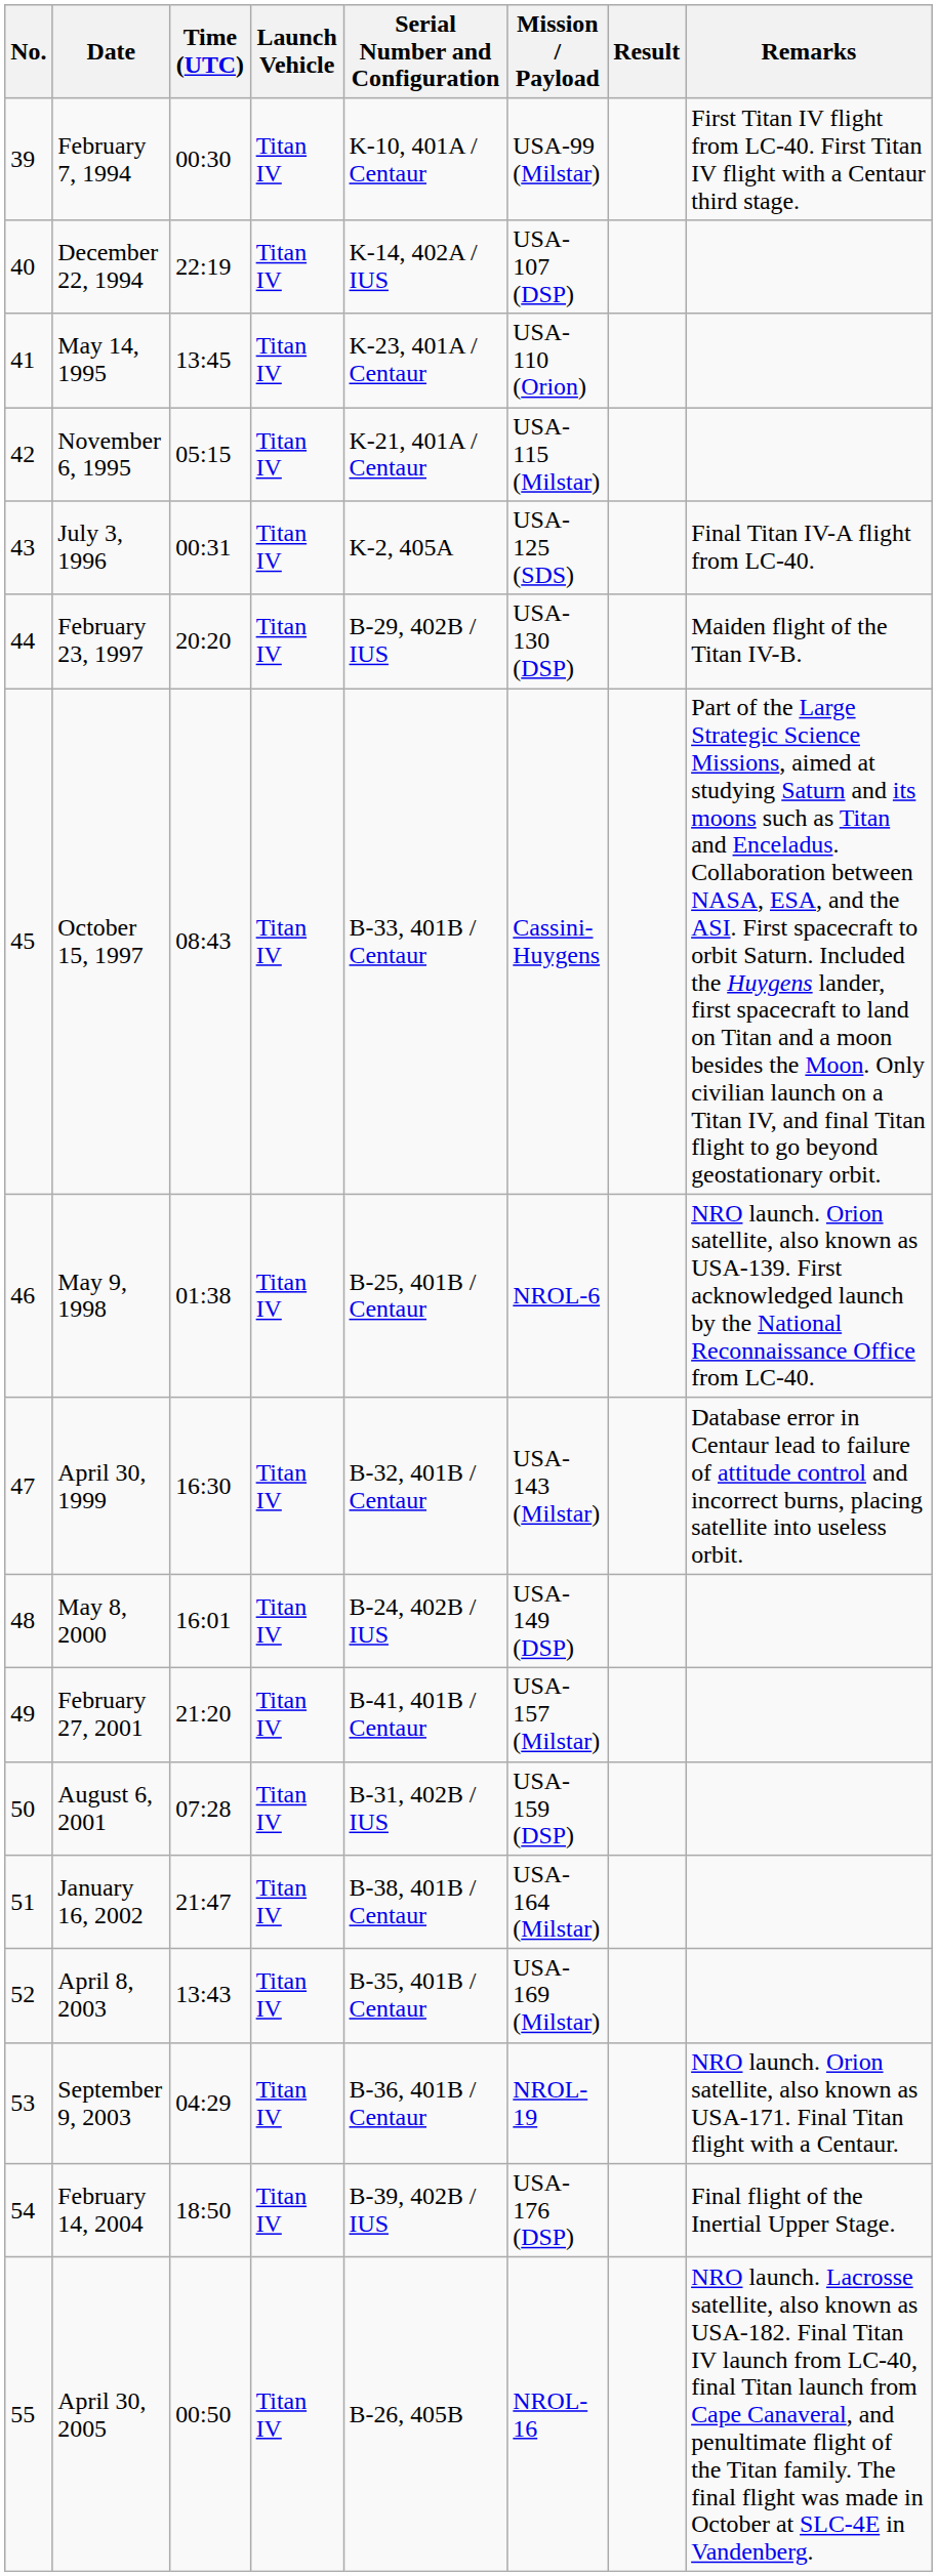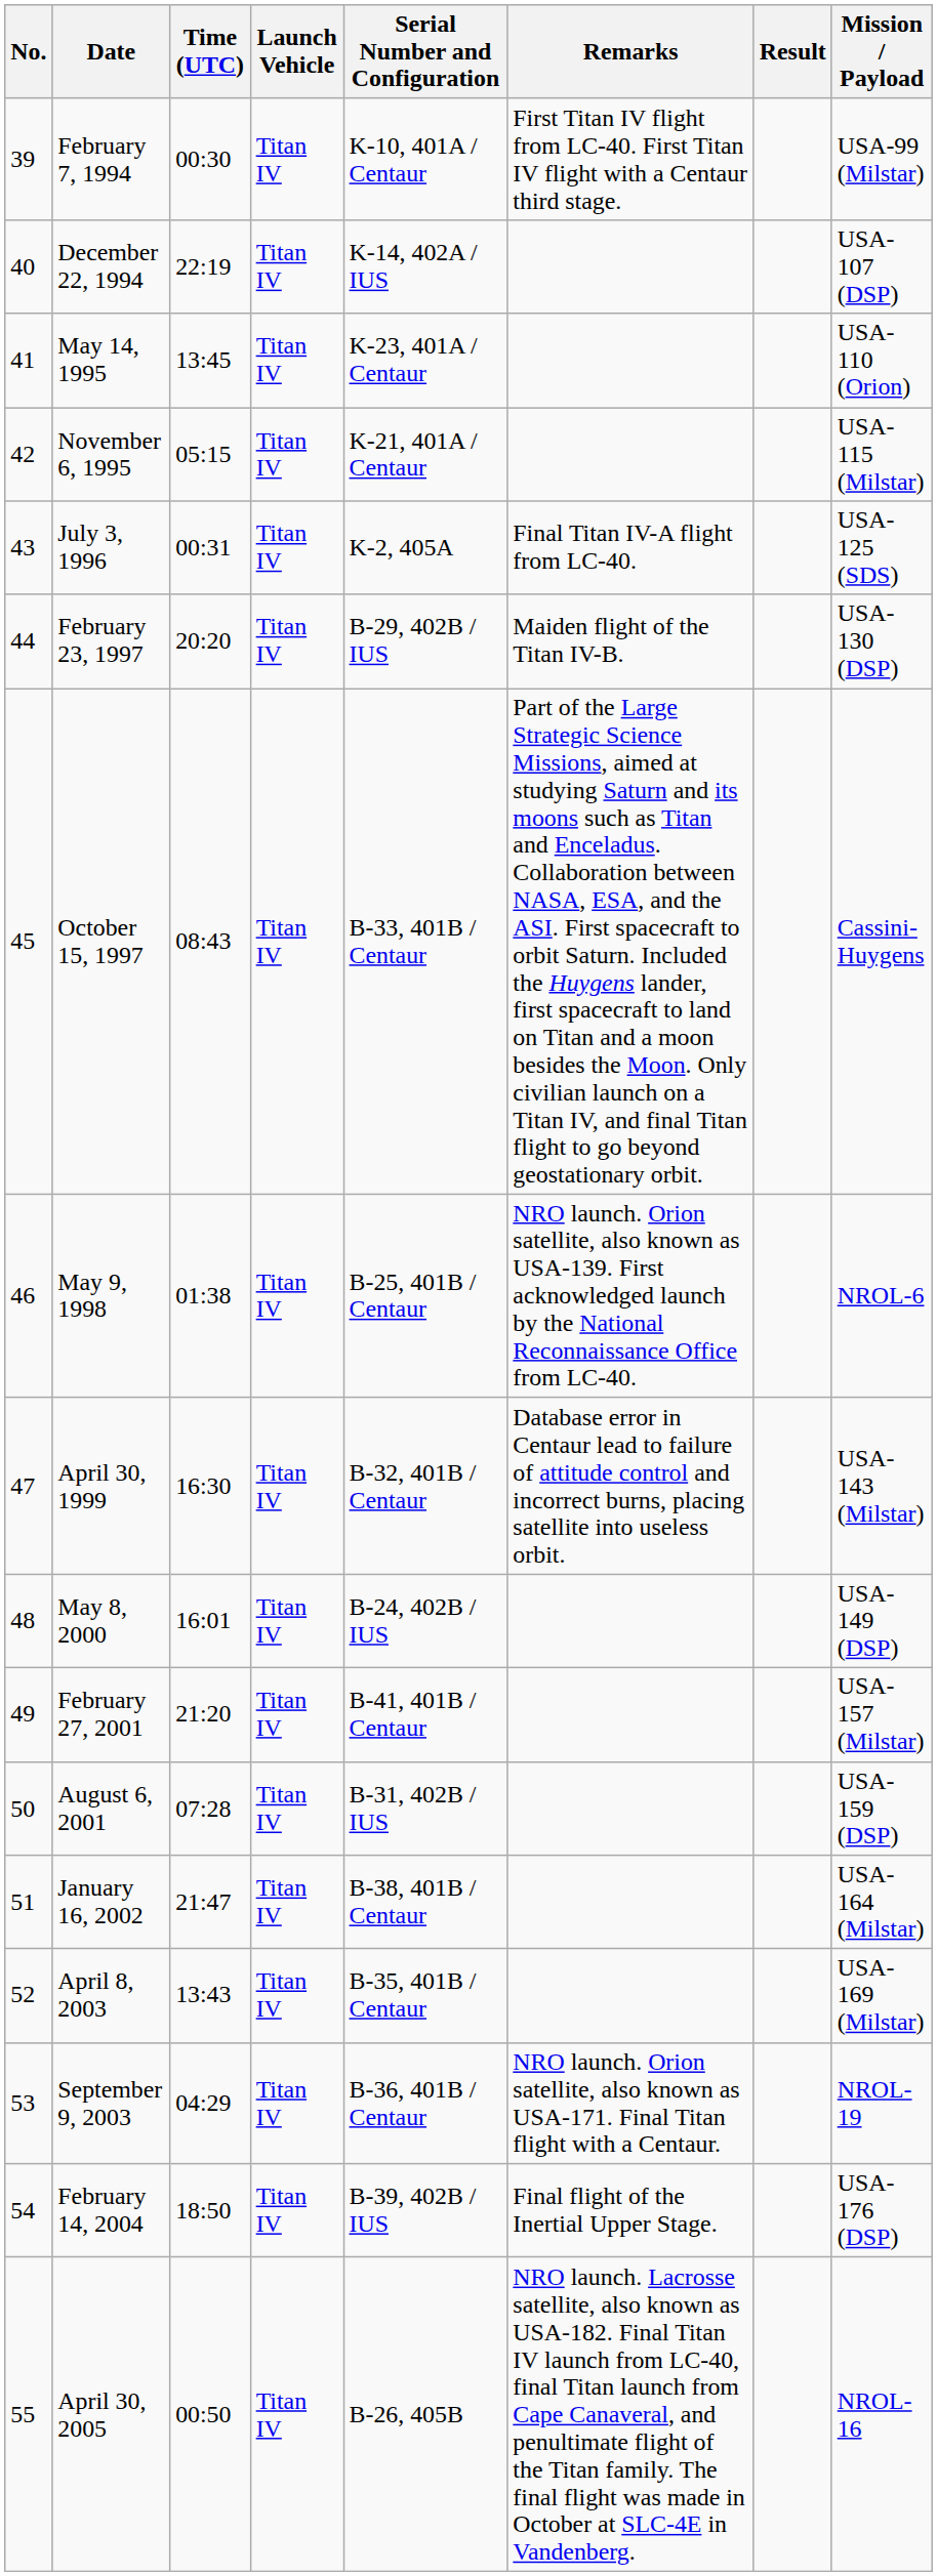columns swapped: Mission / Payload <-> Remarks
